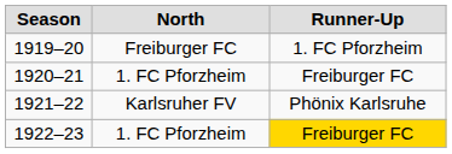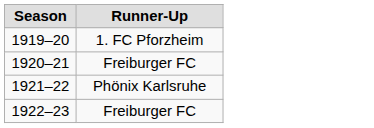- column: North | Freiburger FC | 1. FC Pforzheim | Karlsruher FV | 1. FC Pforzheim
1922–23 | Runner-Up: gold background -> no background
